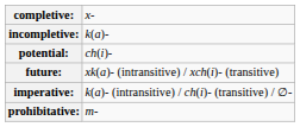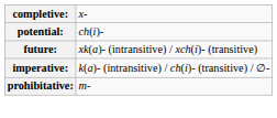- row: incompletive: | k(a)-
